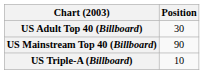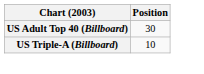- row: US Mainstream Top 40 (Billboard) | 90
